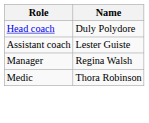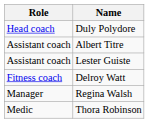+ row: Assistant coach | Albert Titre
+ row: Fitness coach | Delroy Watt
